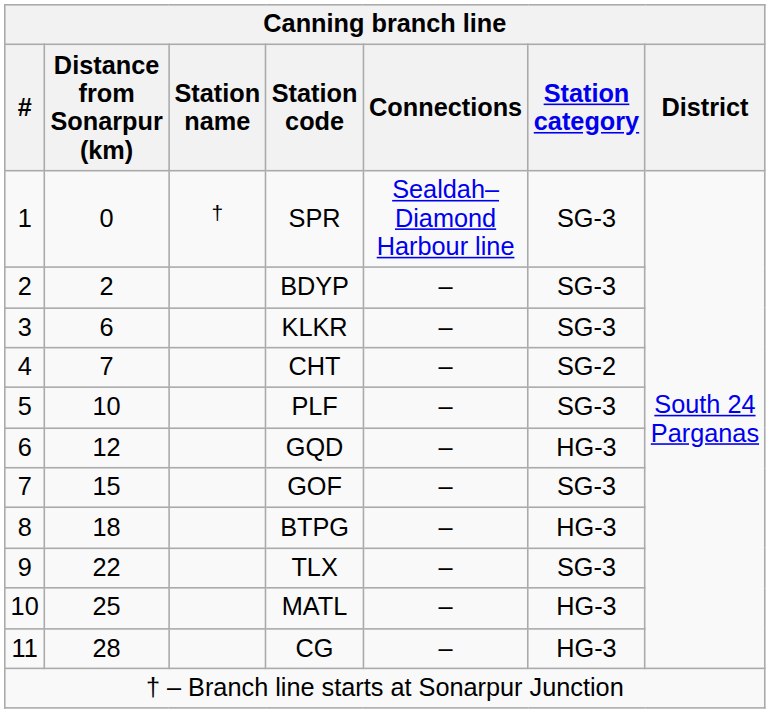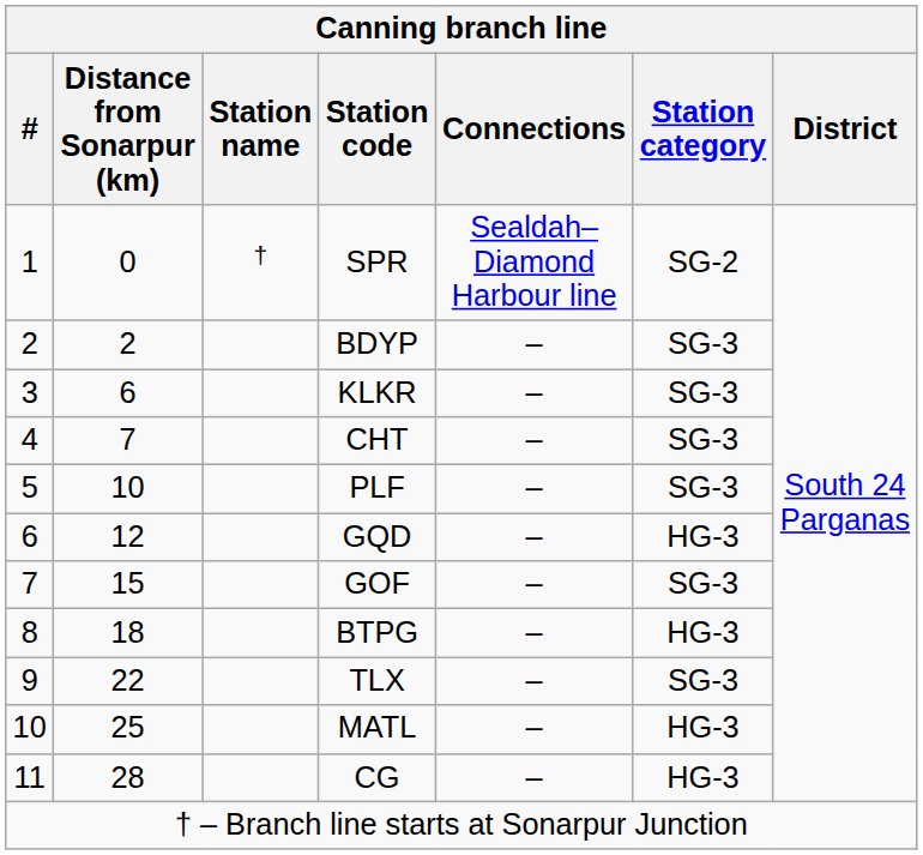SPR | Station category: SG-3 -> SG-2
CHT | Station category: SG-2 -> SG-3
